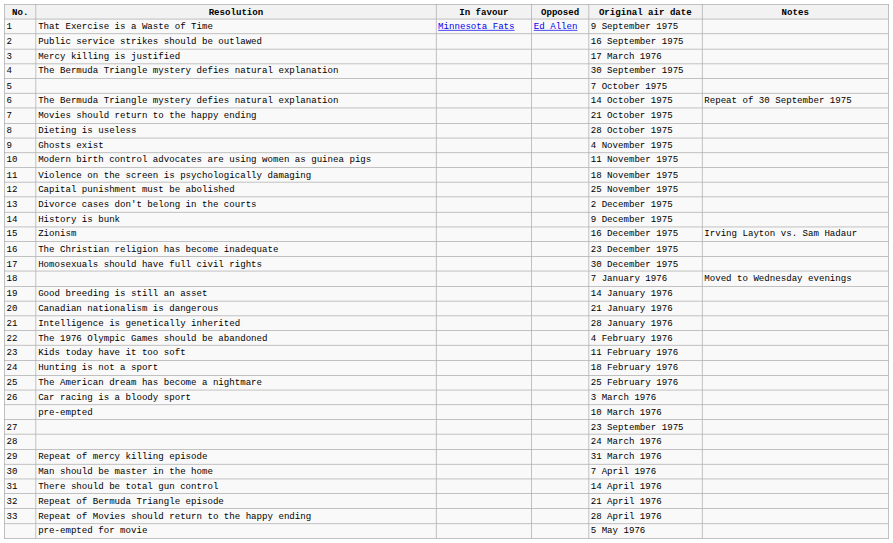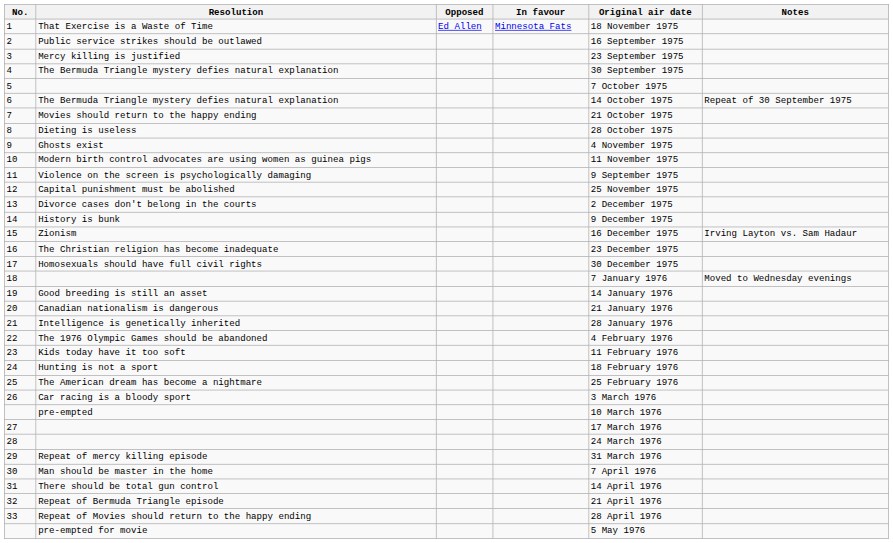columns swapped: In favour <-> Opposed
1 | Original air date: 9 September 1975 -> 18 November 1975
3 | Original air date: 17 March 1976 -> 23 September 1975
11 | Original air date: 18 November 1975 -> 9 September 1975
27 | Original air date: 23 September 1975 -> 17 March 1976
